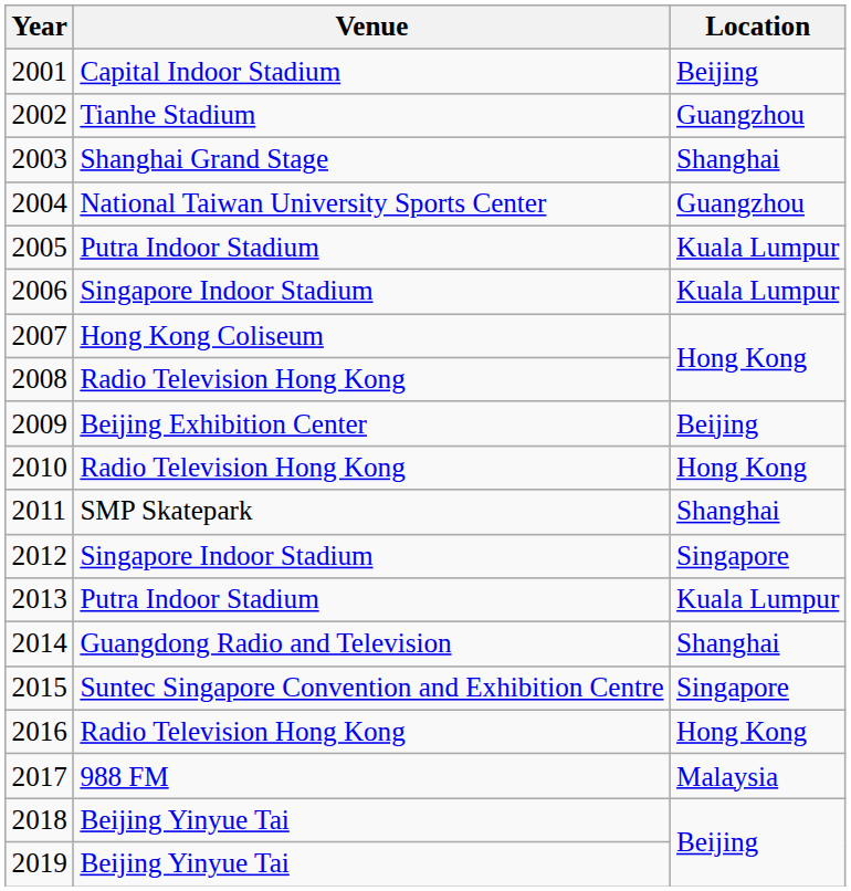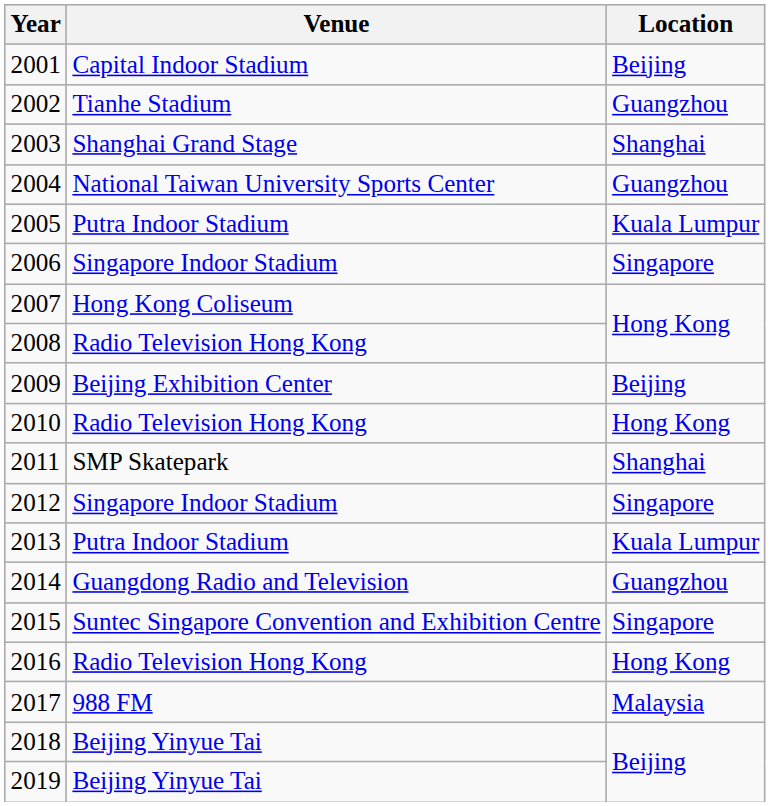2006 | Location: Kuala Lumpur -> Singapore
2014 | Location: Shanghai -> Guangzhou
